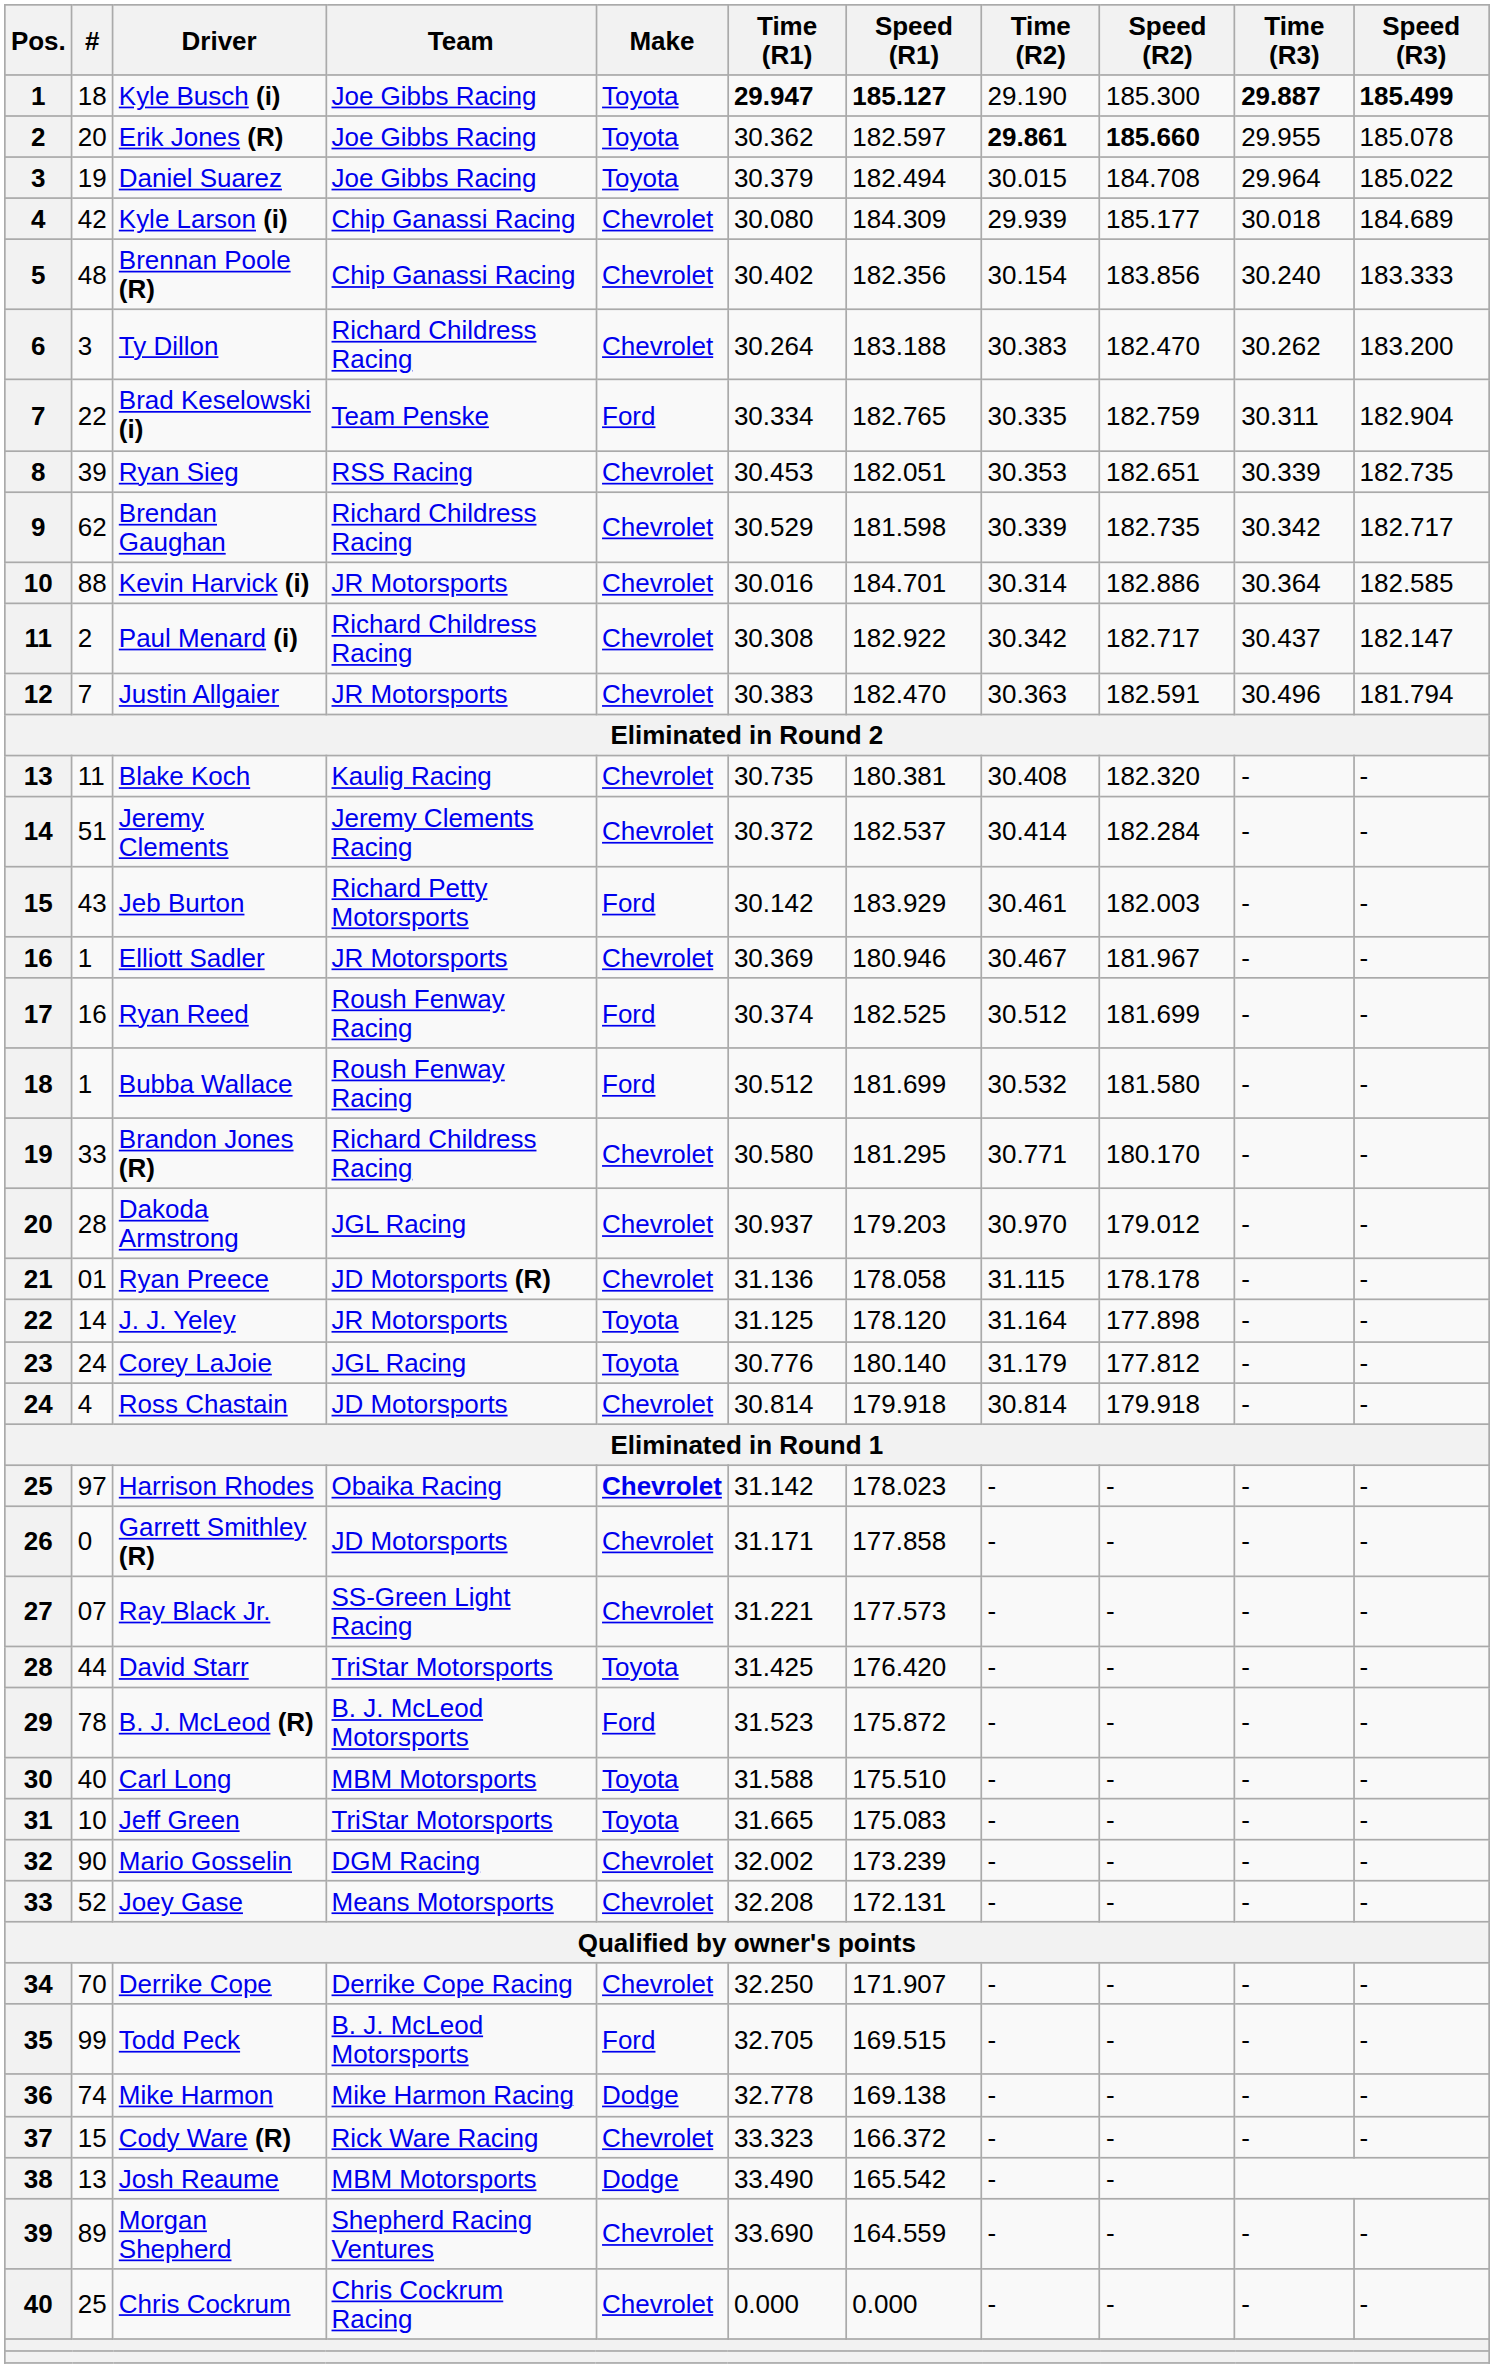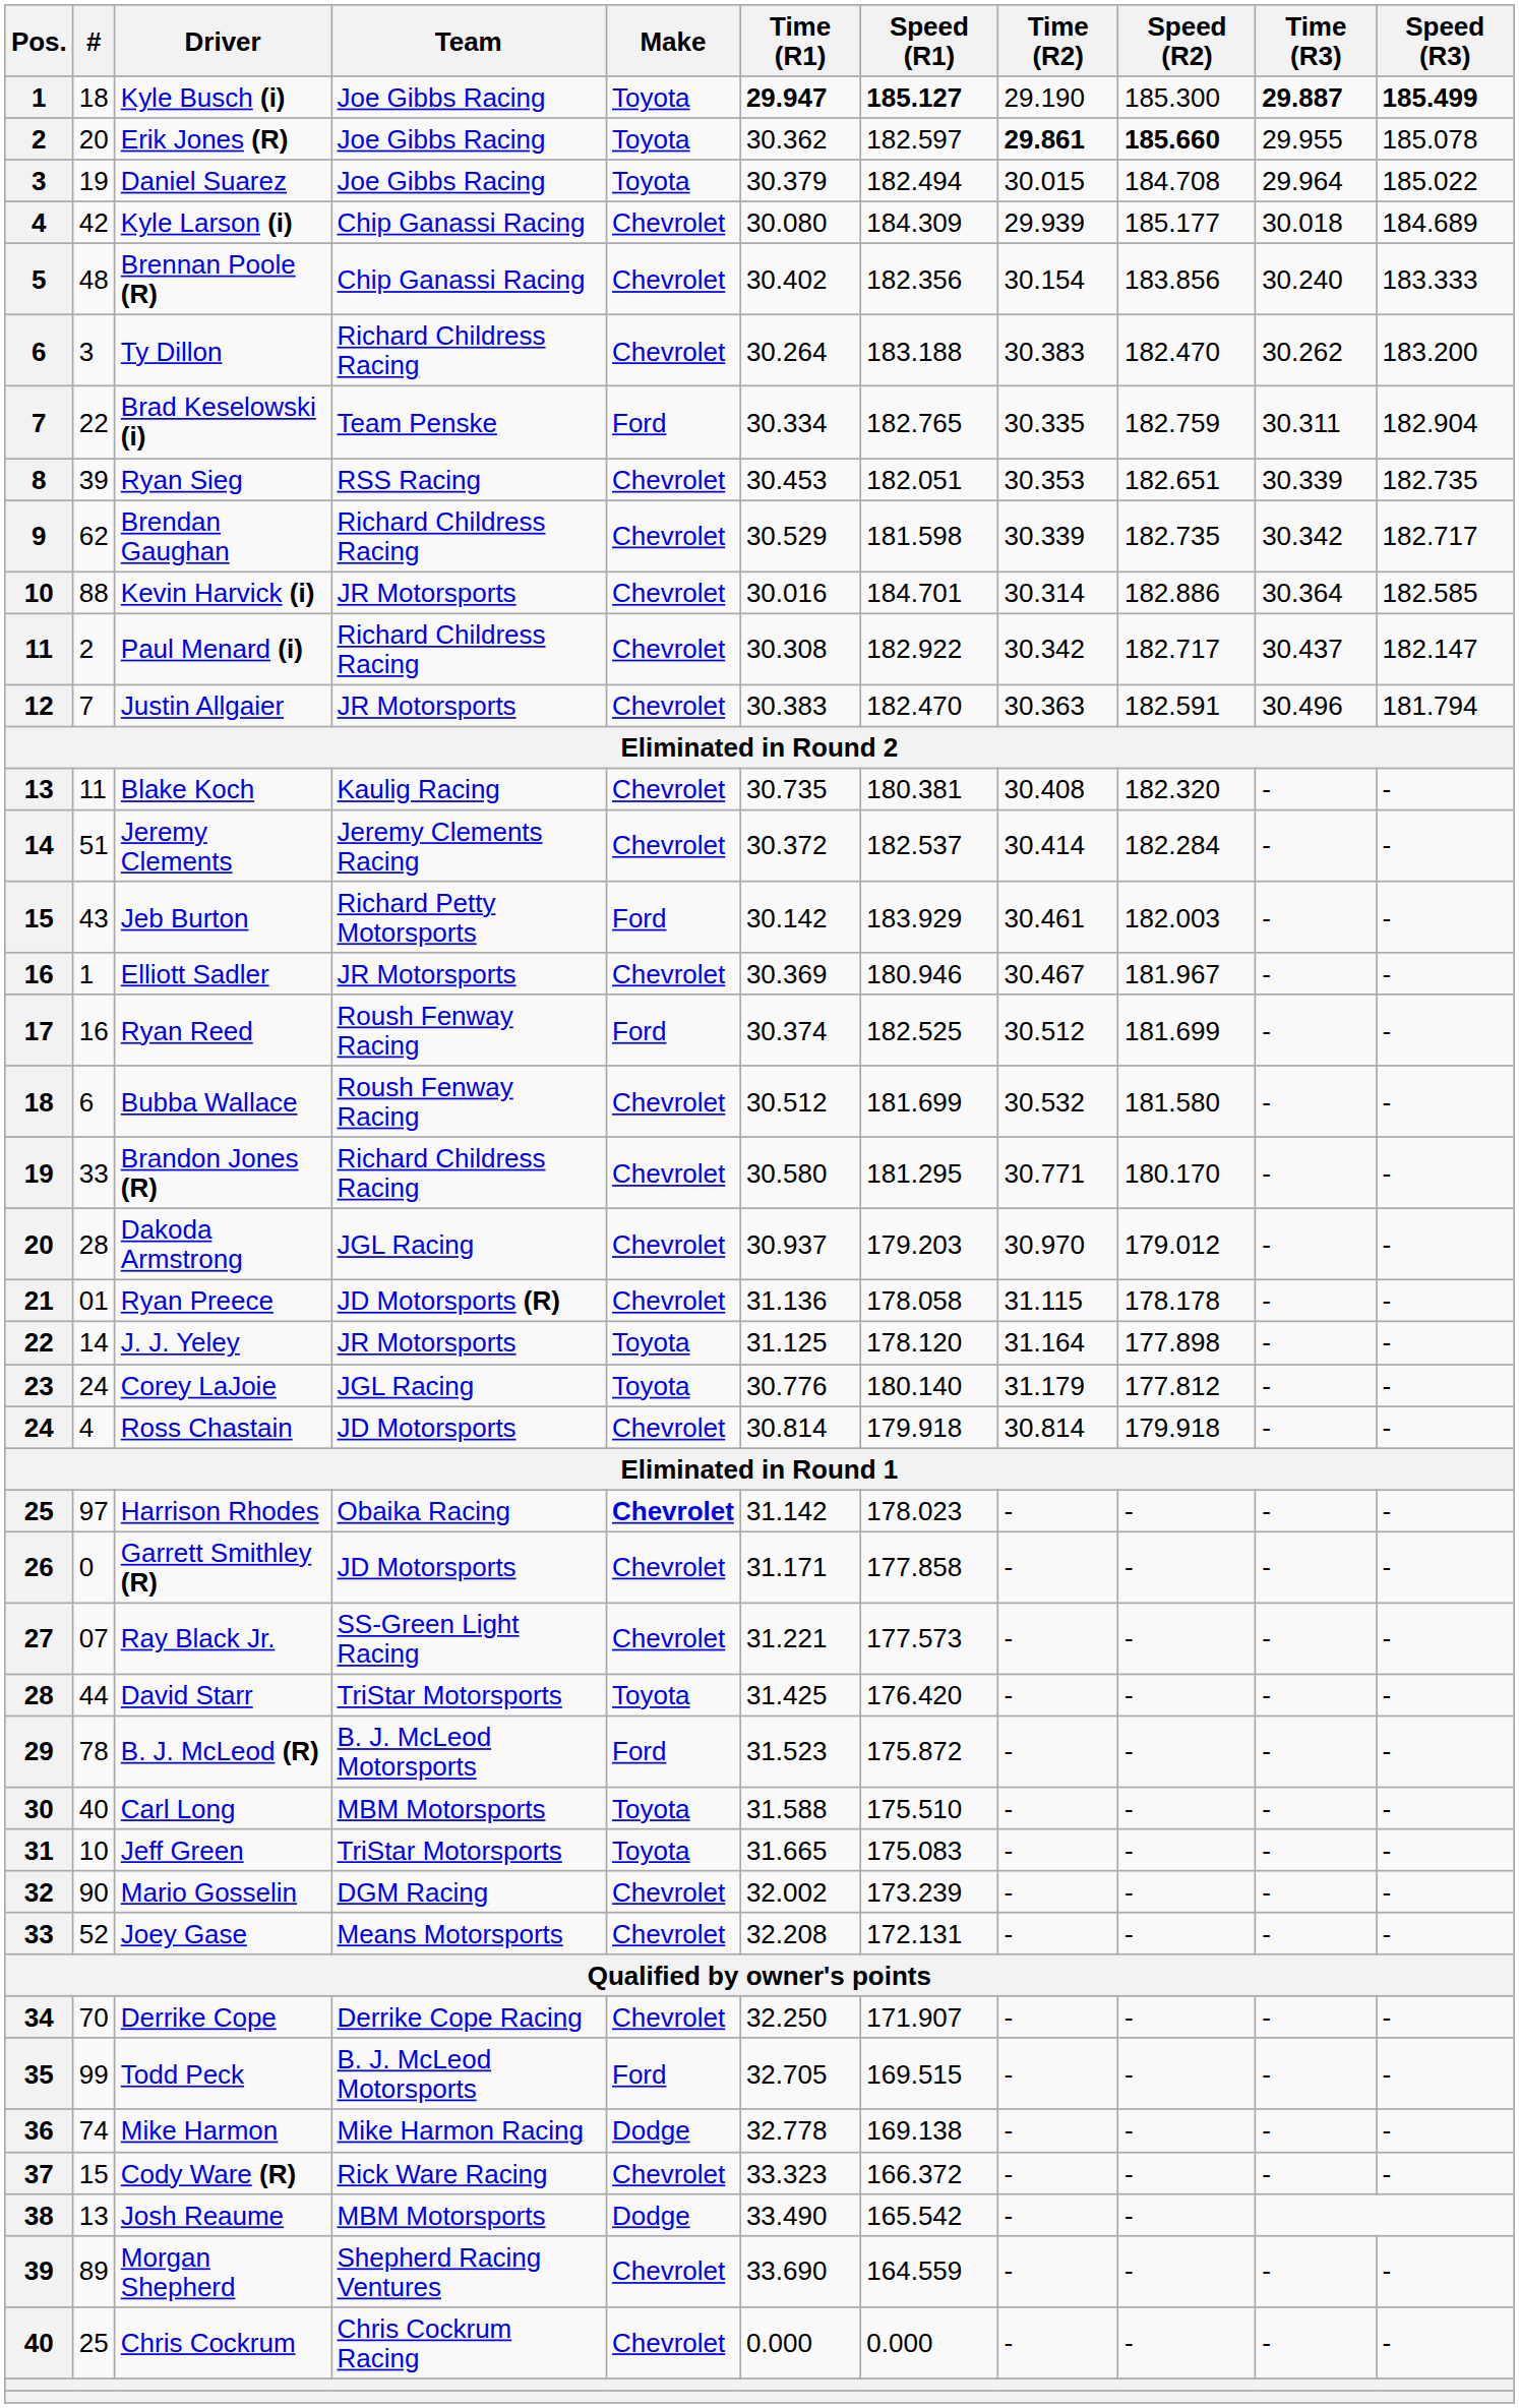Bubba Wallace | #: 1 -> 6
Bubba Wallace | Make: Ford -> Chevrolet
